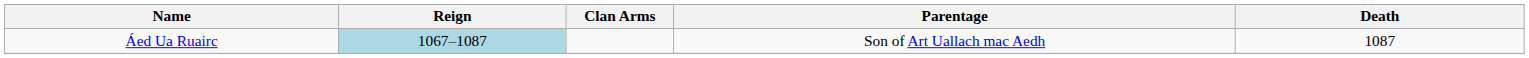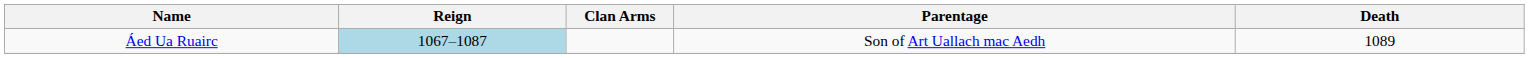Áed Ua Ruairc | Death: 1087 -> 1089
